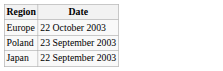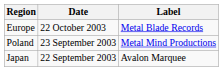+ column: Label | Metal Blade Records | Metal Mind Productions | Avalon Marquee
